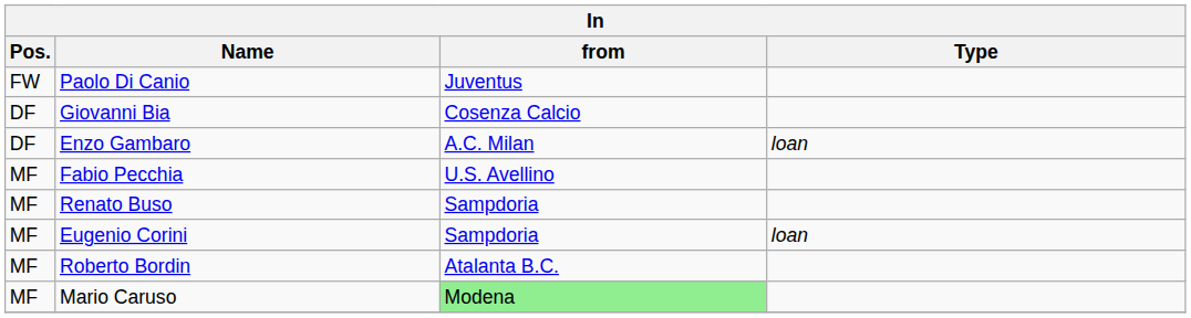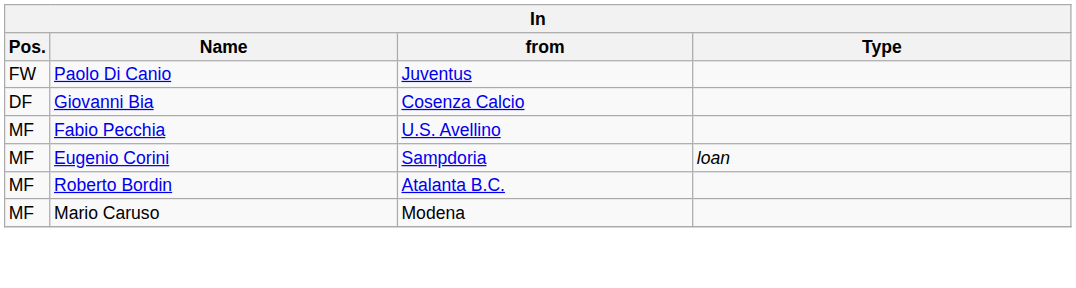- row: DF | Enzo Gambaro | A.C. Milan | loan
- row: MF | Renato Buso | Sampdoria
Mario Caruso | from: lightgreen background -> no background
